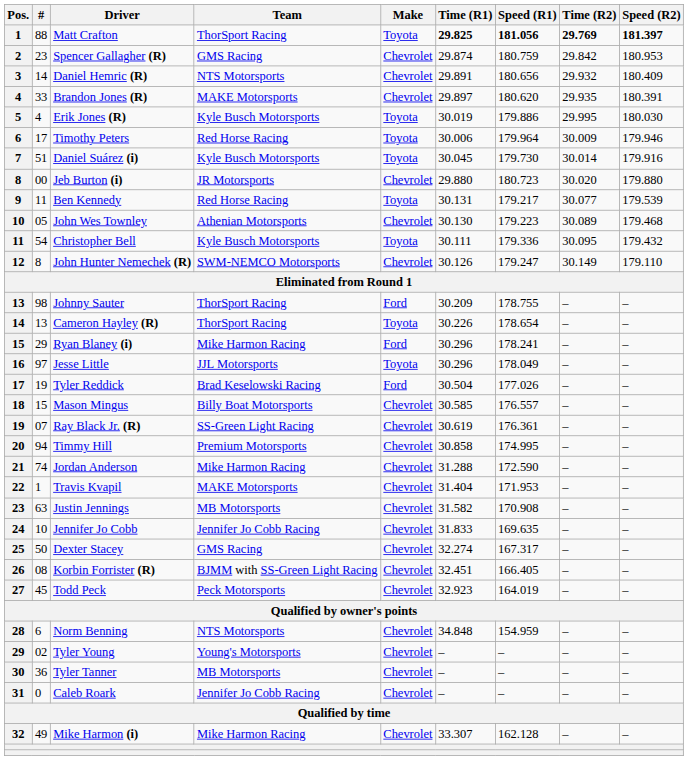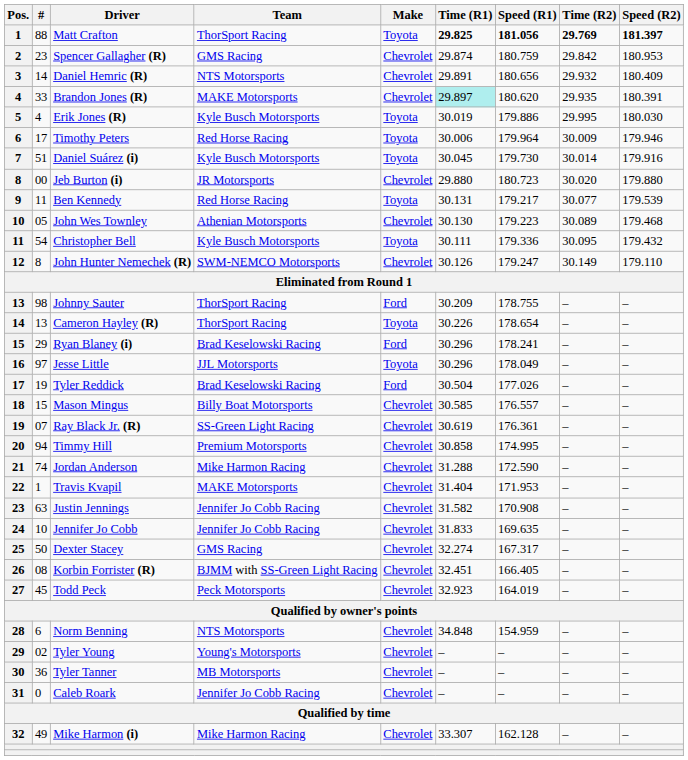Brandon Jones (R) | Time (R1): no background -> paleturquoise background
Ryan Blaney (i) | Team: Mike Harmon Racing -> Brad Keselowski Racing
Justin Jennings | Team: MB Motorsports -> Jennifer Jo Cobb Racing
